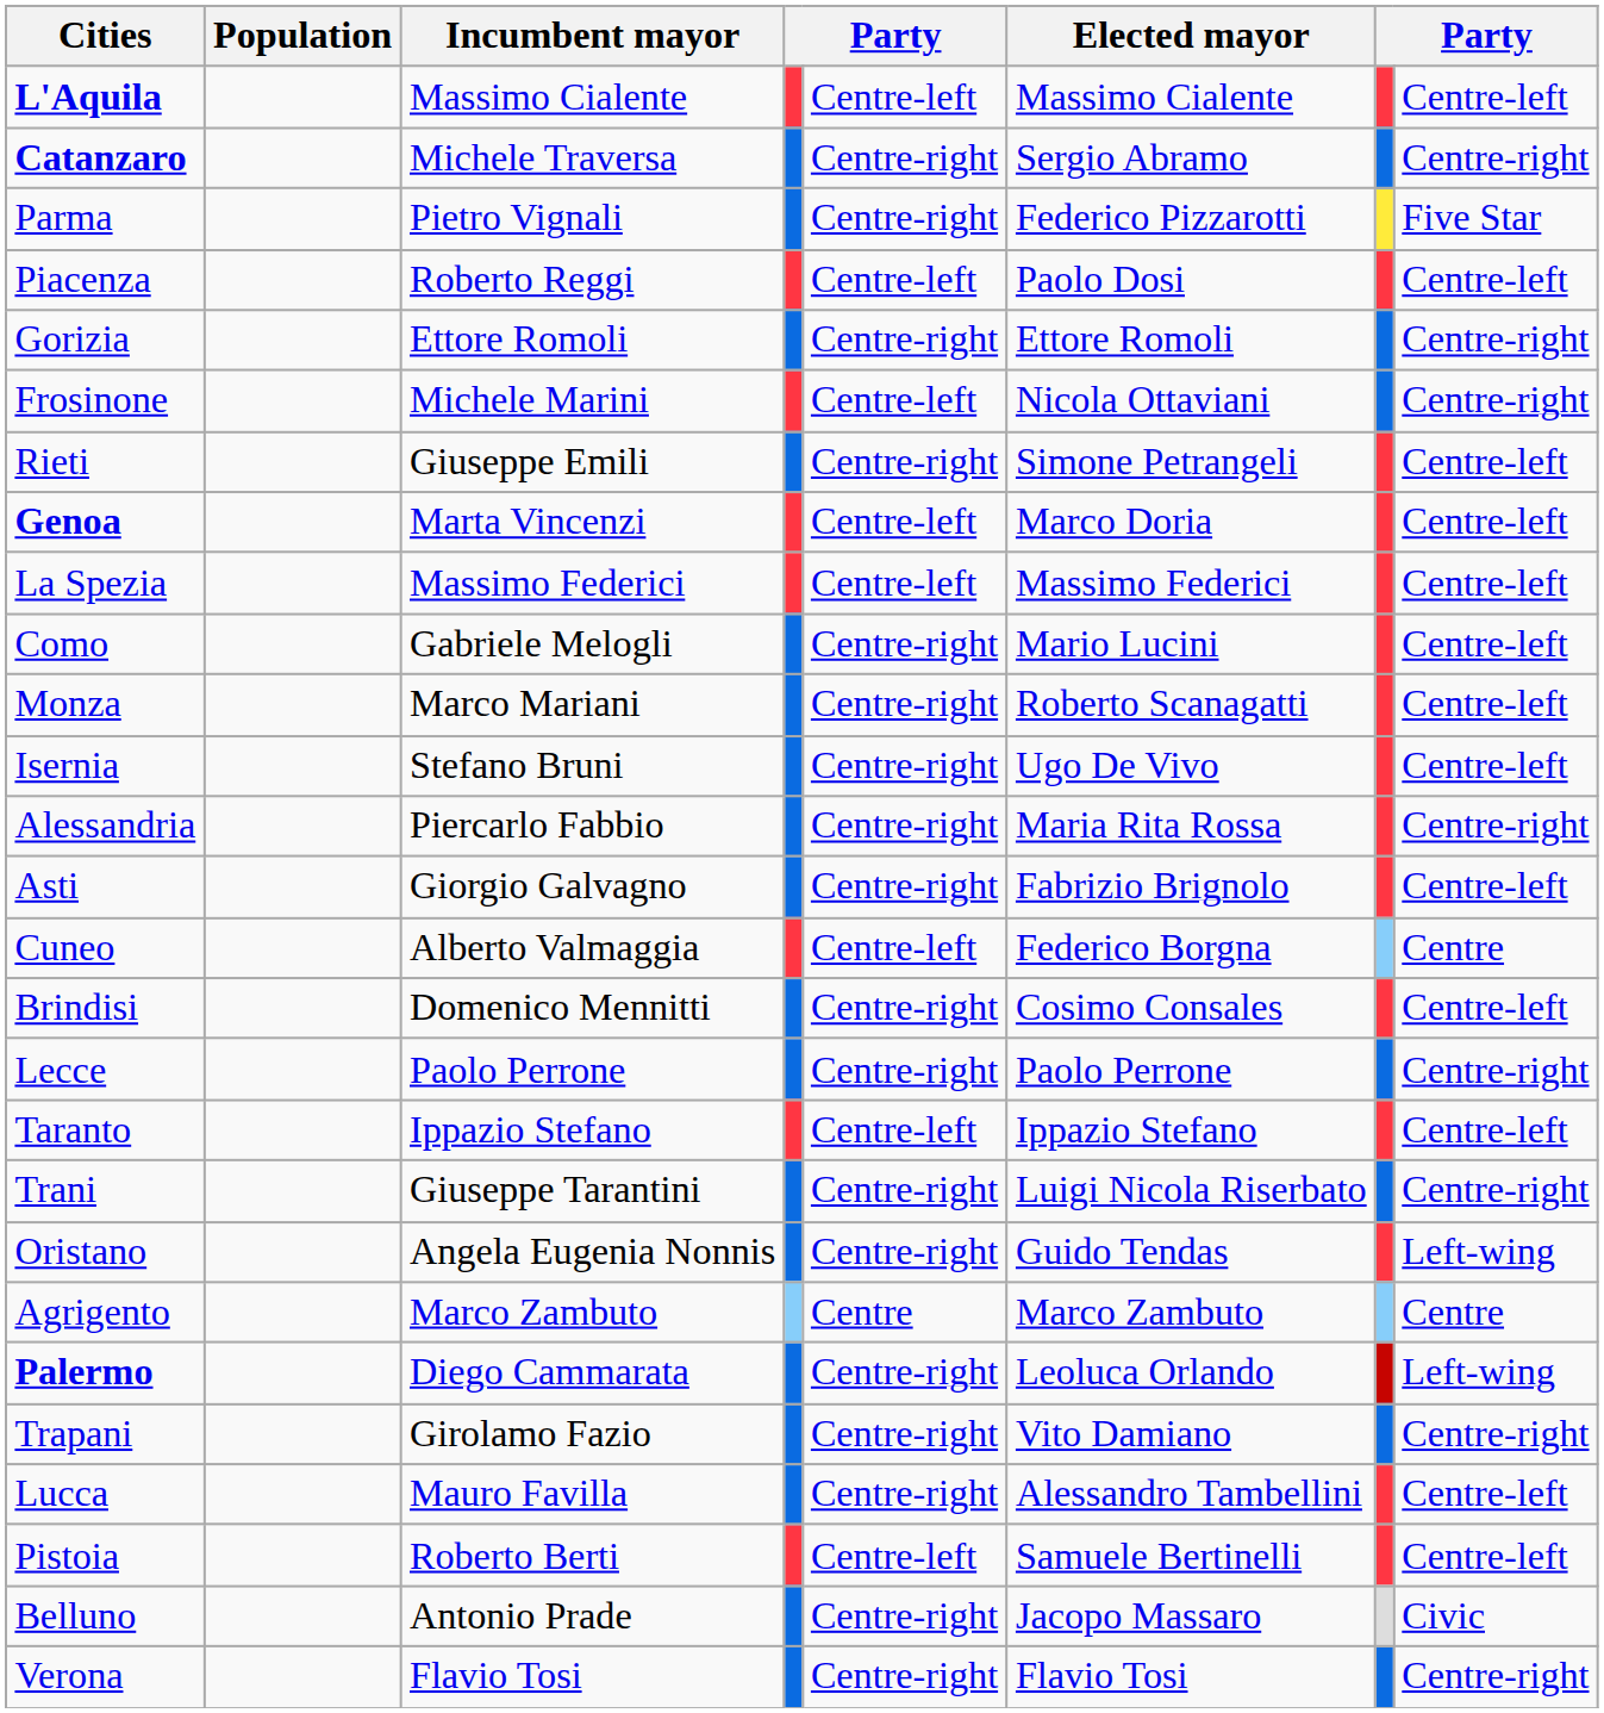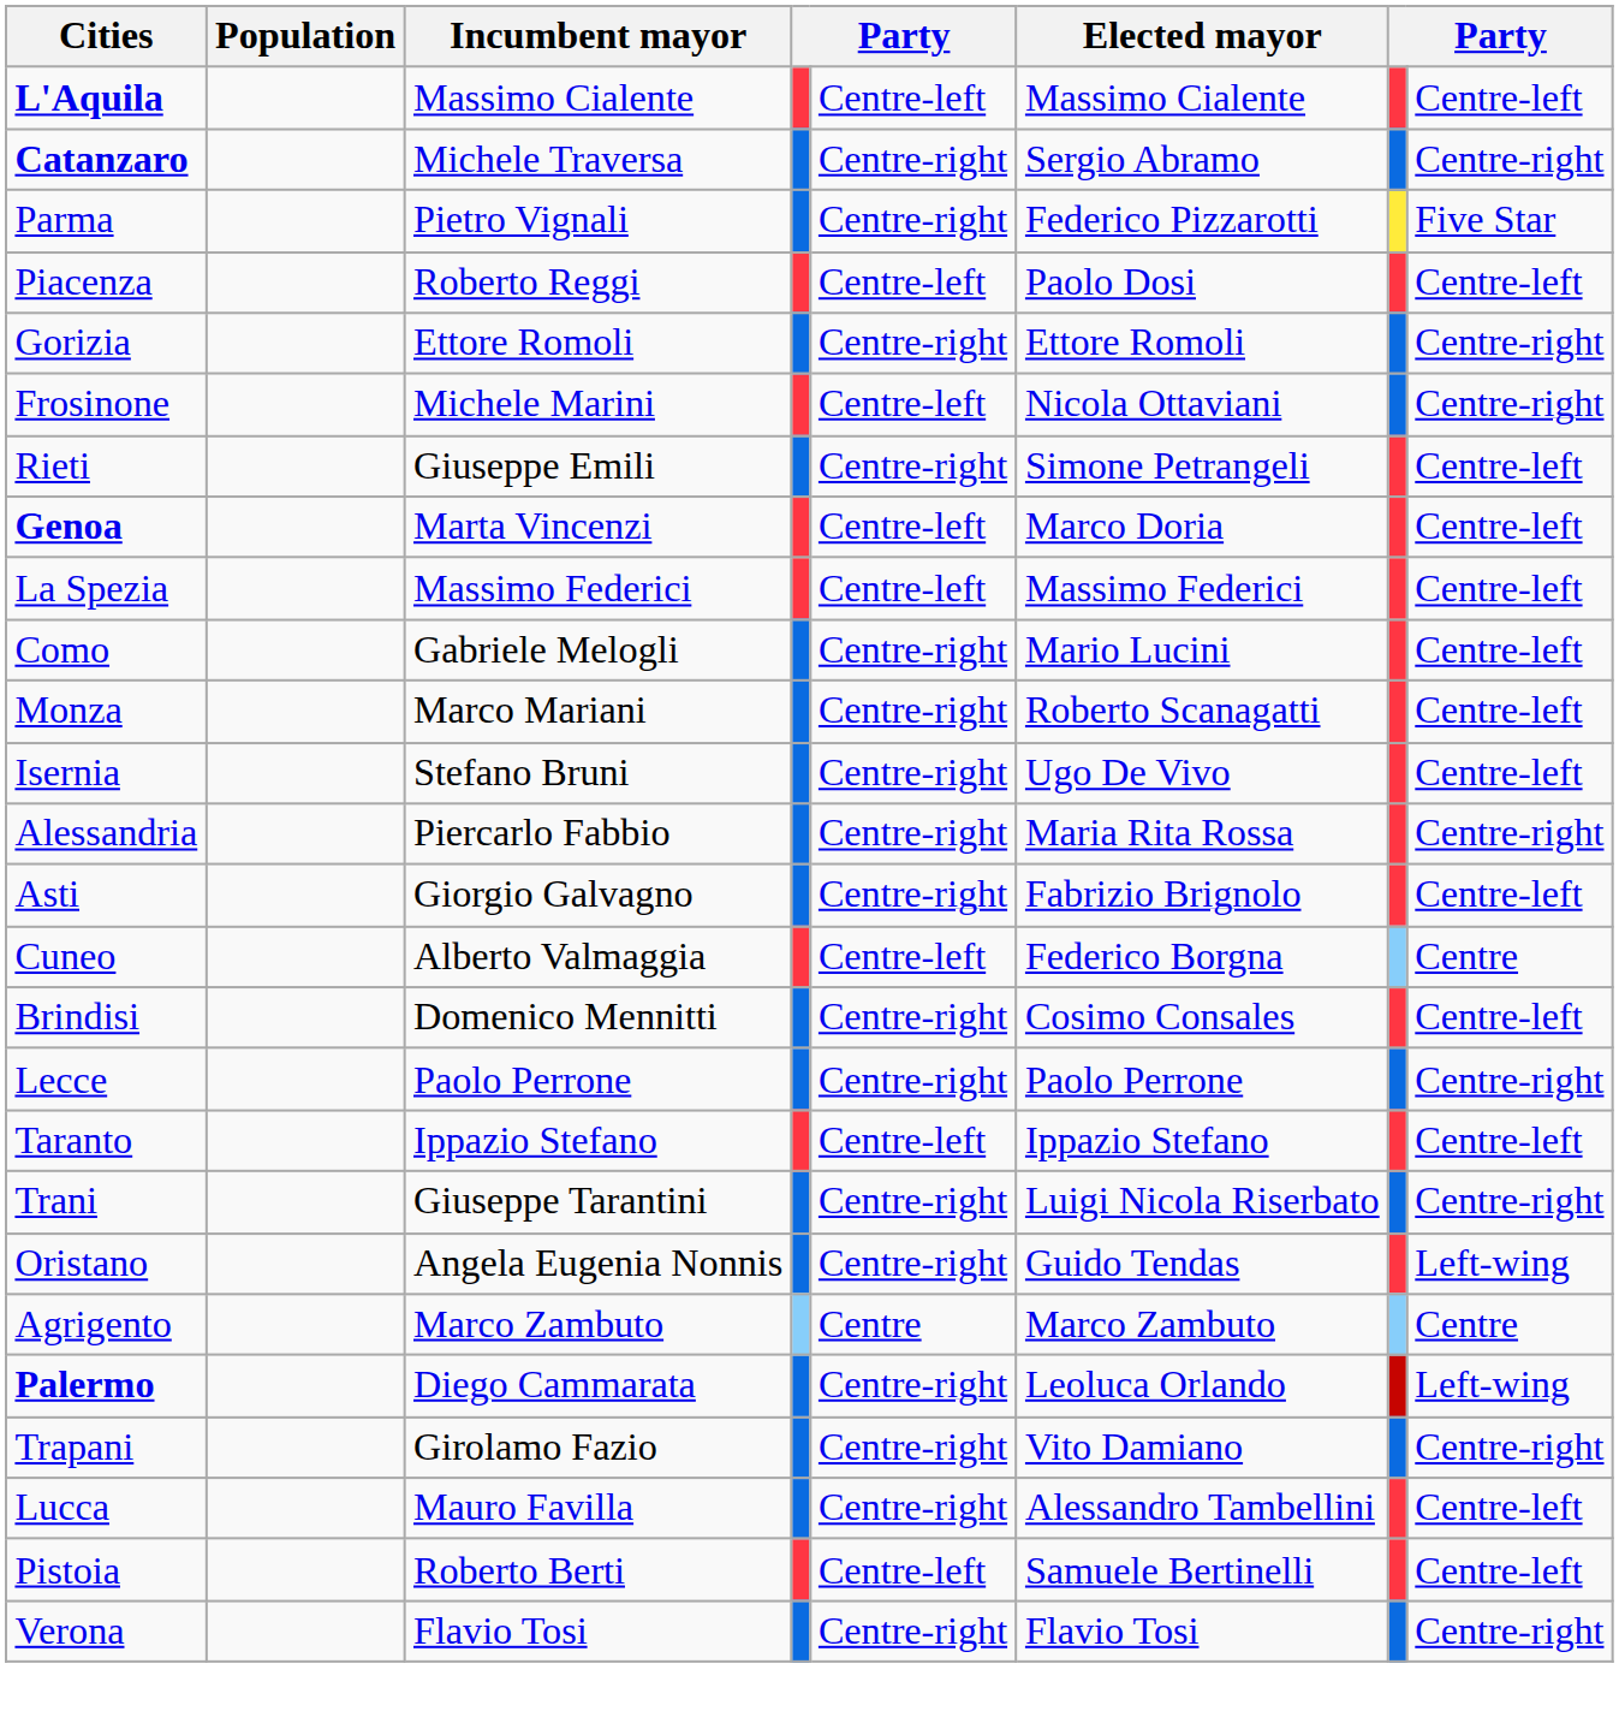- row: Belluno | Antonio Prade | Centre-right | Jacopo Massaro | Civic
